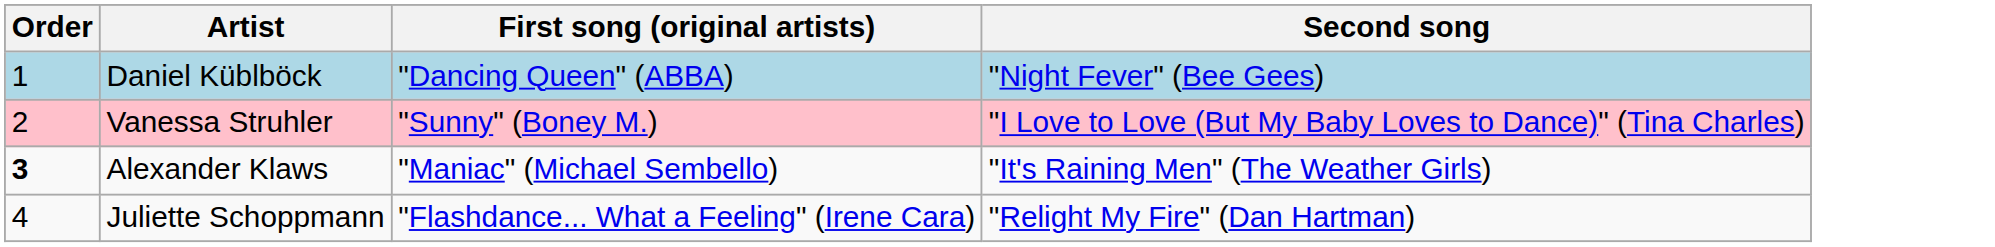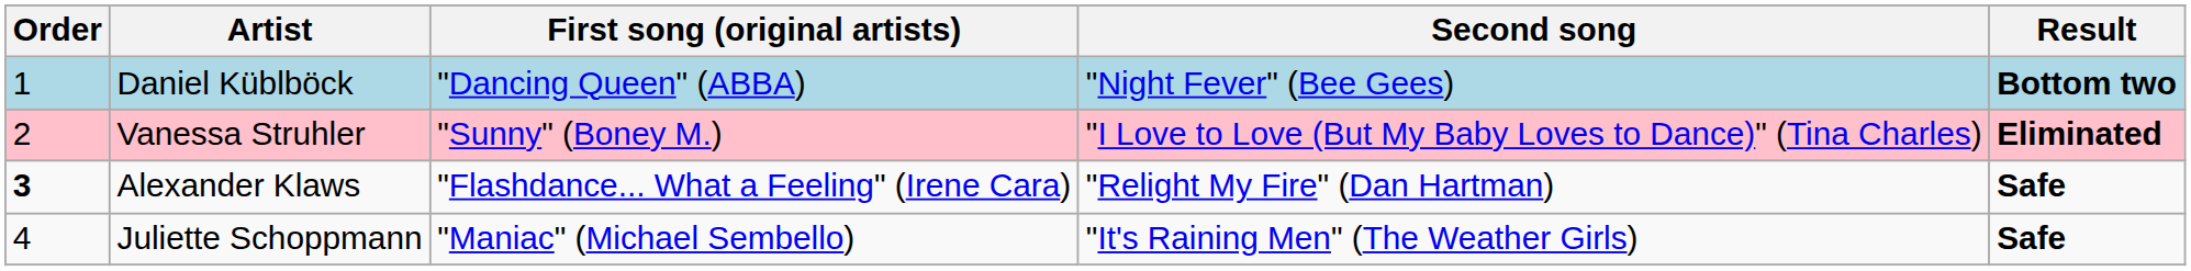+ column: Result | Bottom two | Eliminated | Safe | Safe
Alexander Klaws | First song (original artists): "Maniac" (Michael Sembello) -> "Flashdance... What a Feeling" (Irene Cara)
Alexander Klaws | Second song: "It's Raining Men" (The Weather Girls) -> "Relight My Fire" (Dan Hartman)
Juliette Schoppmann | First song (original artists): "Flashdance... What a Feeling" (Irene Cara) -> "Maniac" (Michael Sembello)
Juliette Schoppmann | Second song: "Relight My Fire" (Dan Hartman) -> "It's Raining Men" (The Weather Girls)
